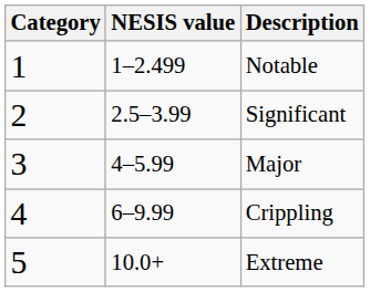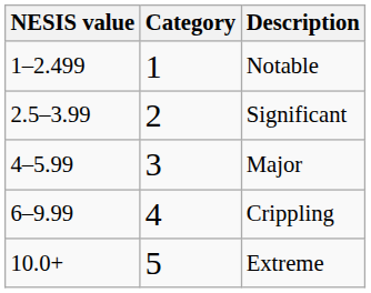columns swapped: Category <-> NESIS value
